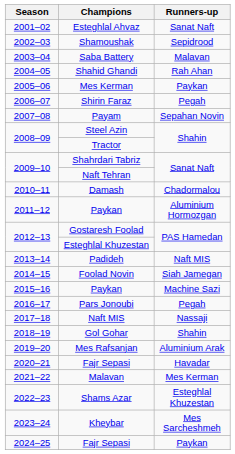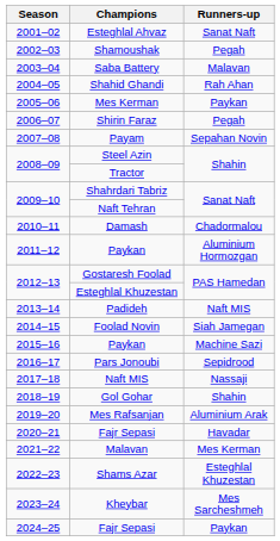Shamoushak | Runners-up: Sepidrood -> Pegah
Pars Jonoubi | Runners-up: Pegah -> Sepidrood
